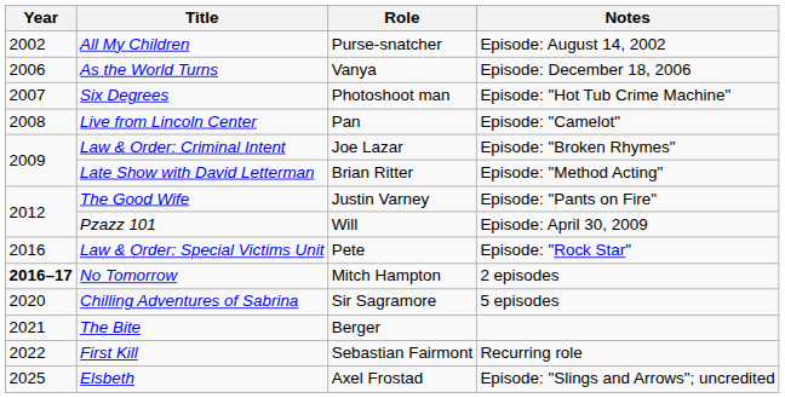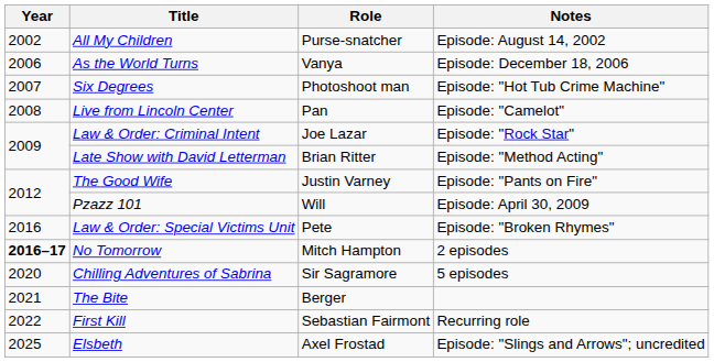Law & Order: Criminal Intent | Notes: Episode: "Broken Rhymes" -> Episode: "Rock Star"
Law & Order: Special Victims Unit | Notes: Episode: "Rock Star" -> Episode: "Broken Rhymes"
